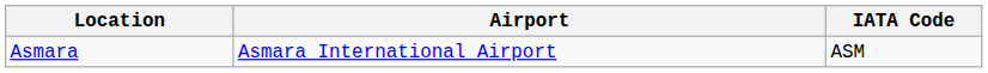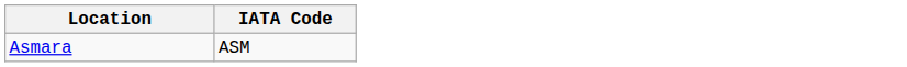- column: Airport | Asmara International Airport
